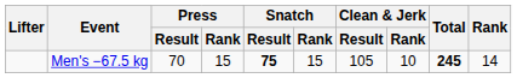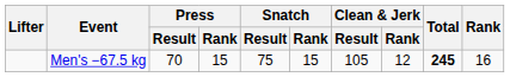Men's −67.5 kg | Snatch / Result: bold -> normal
Men's −67.5 kg | Clean & Jerk / Rank: 10 -> 12
Men's −67.5 kg | Rank: 14 -> 16
